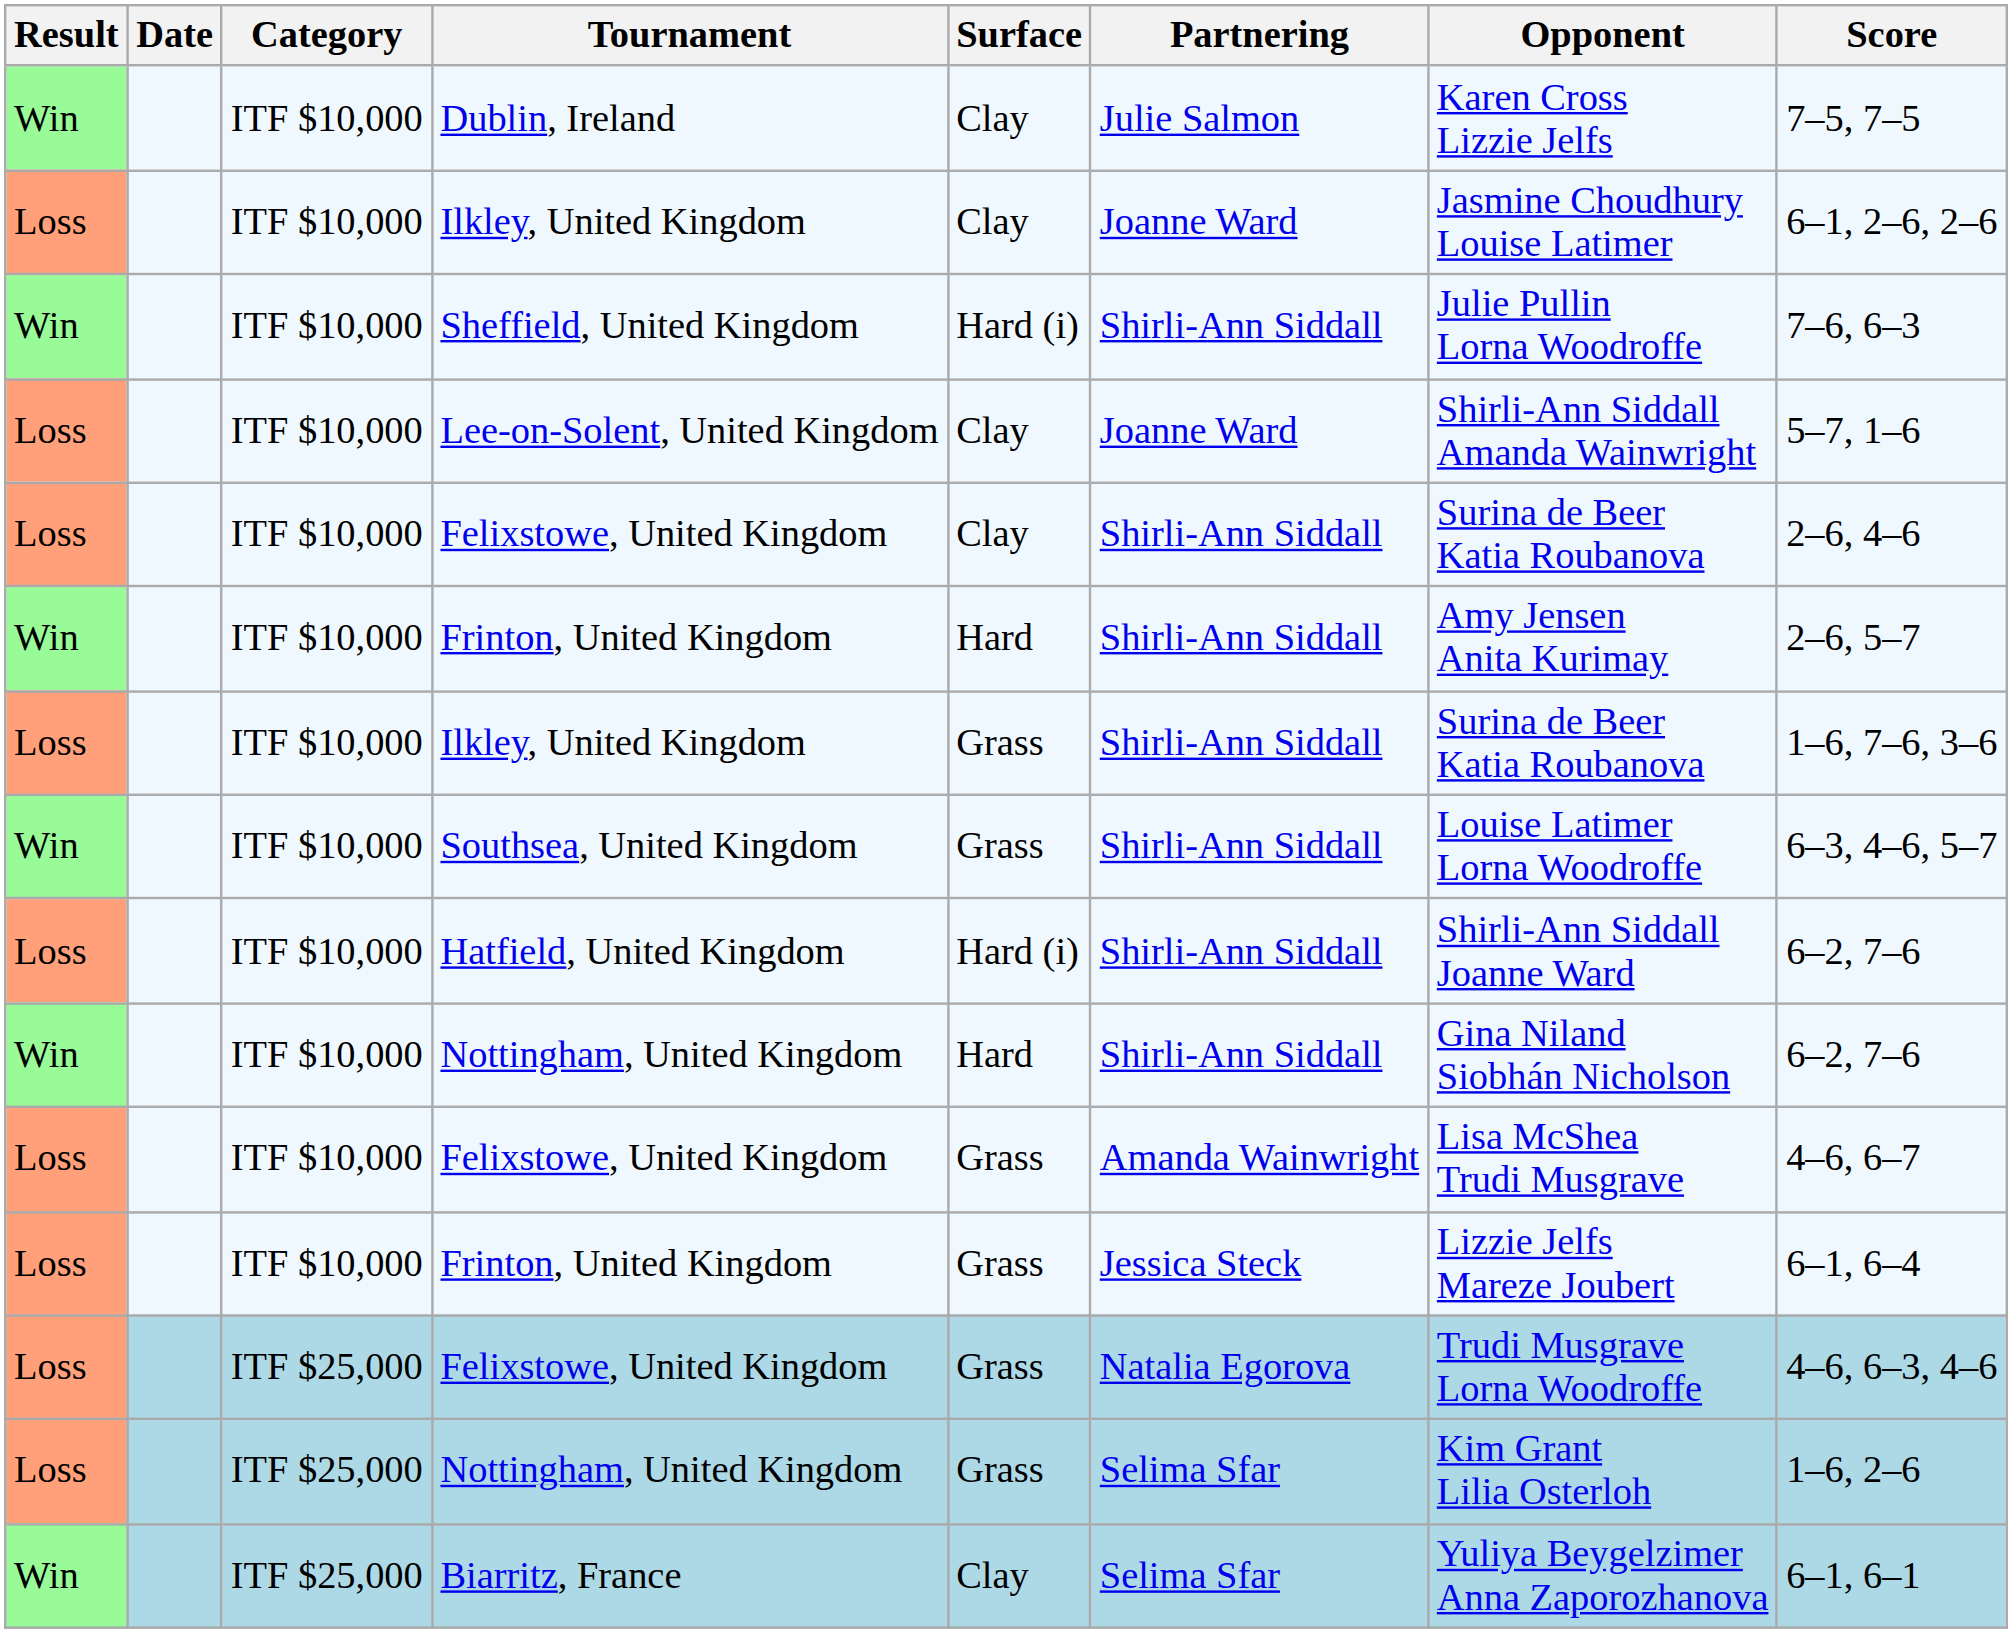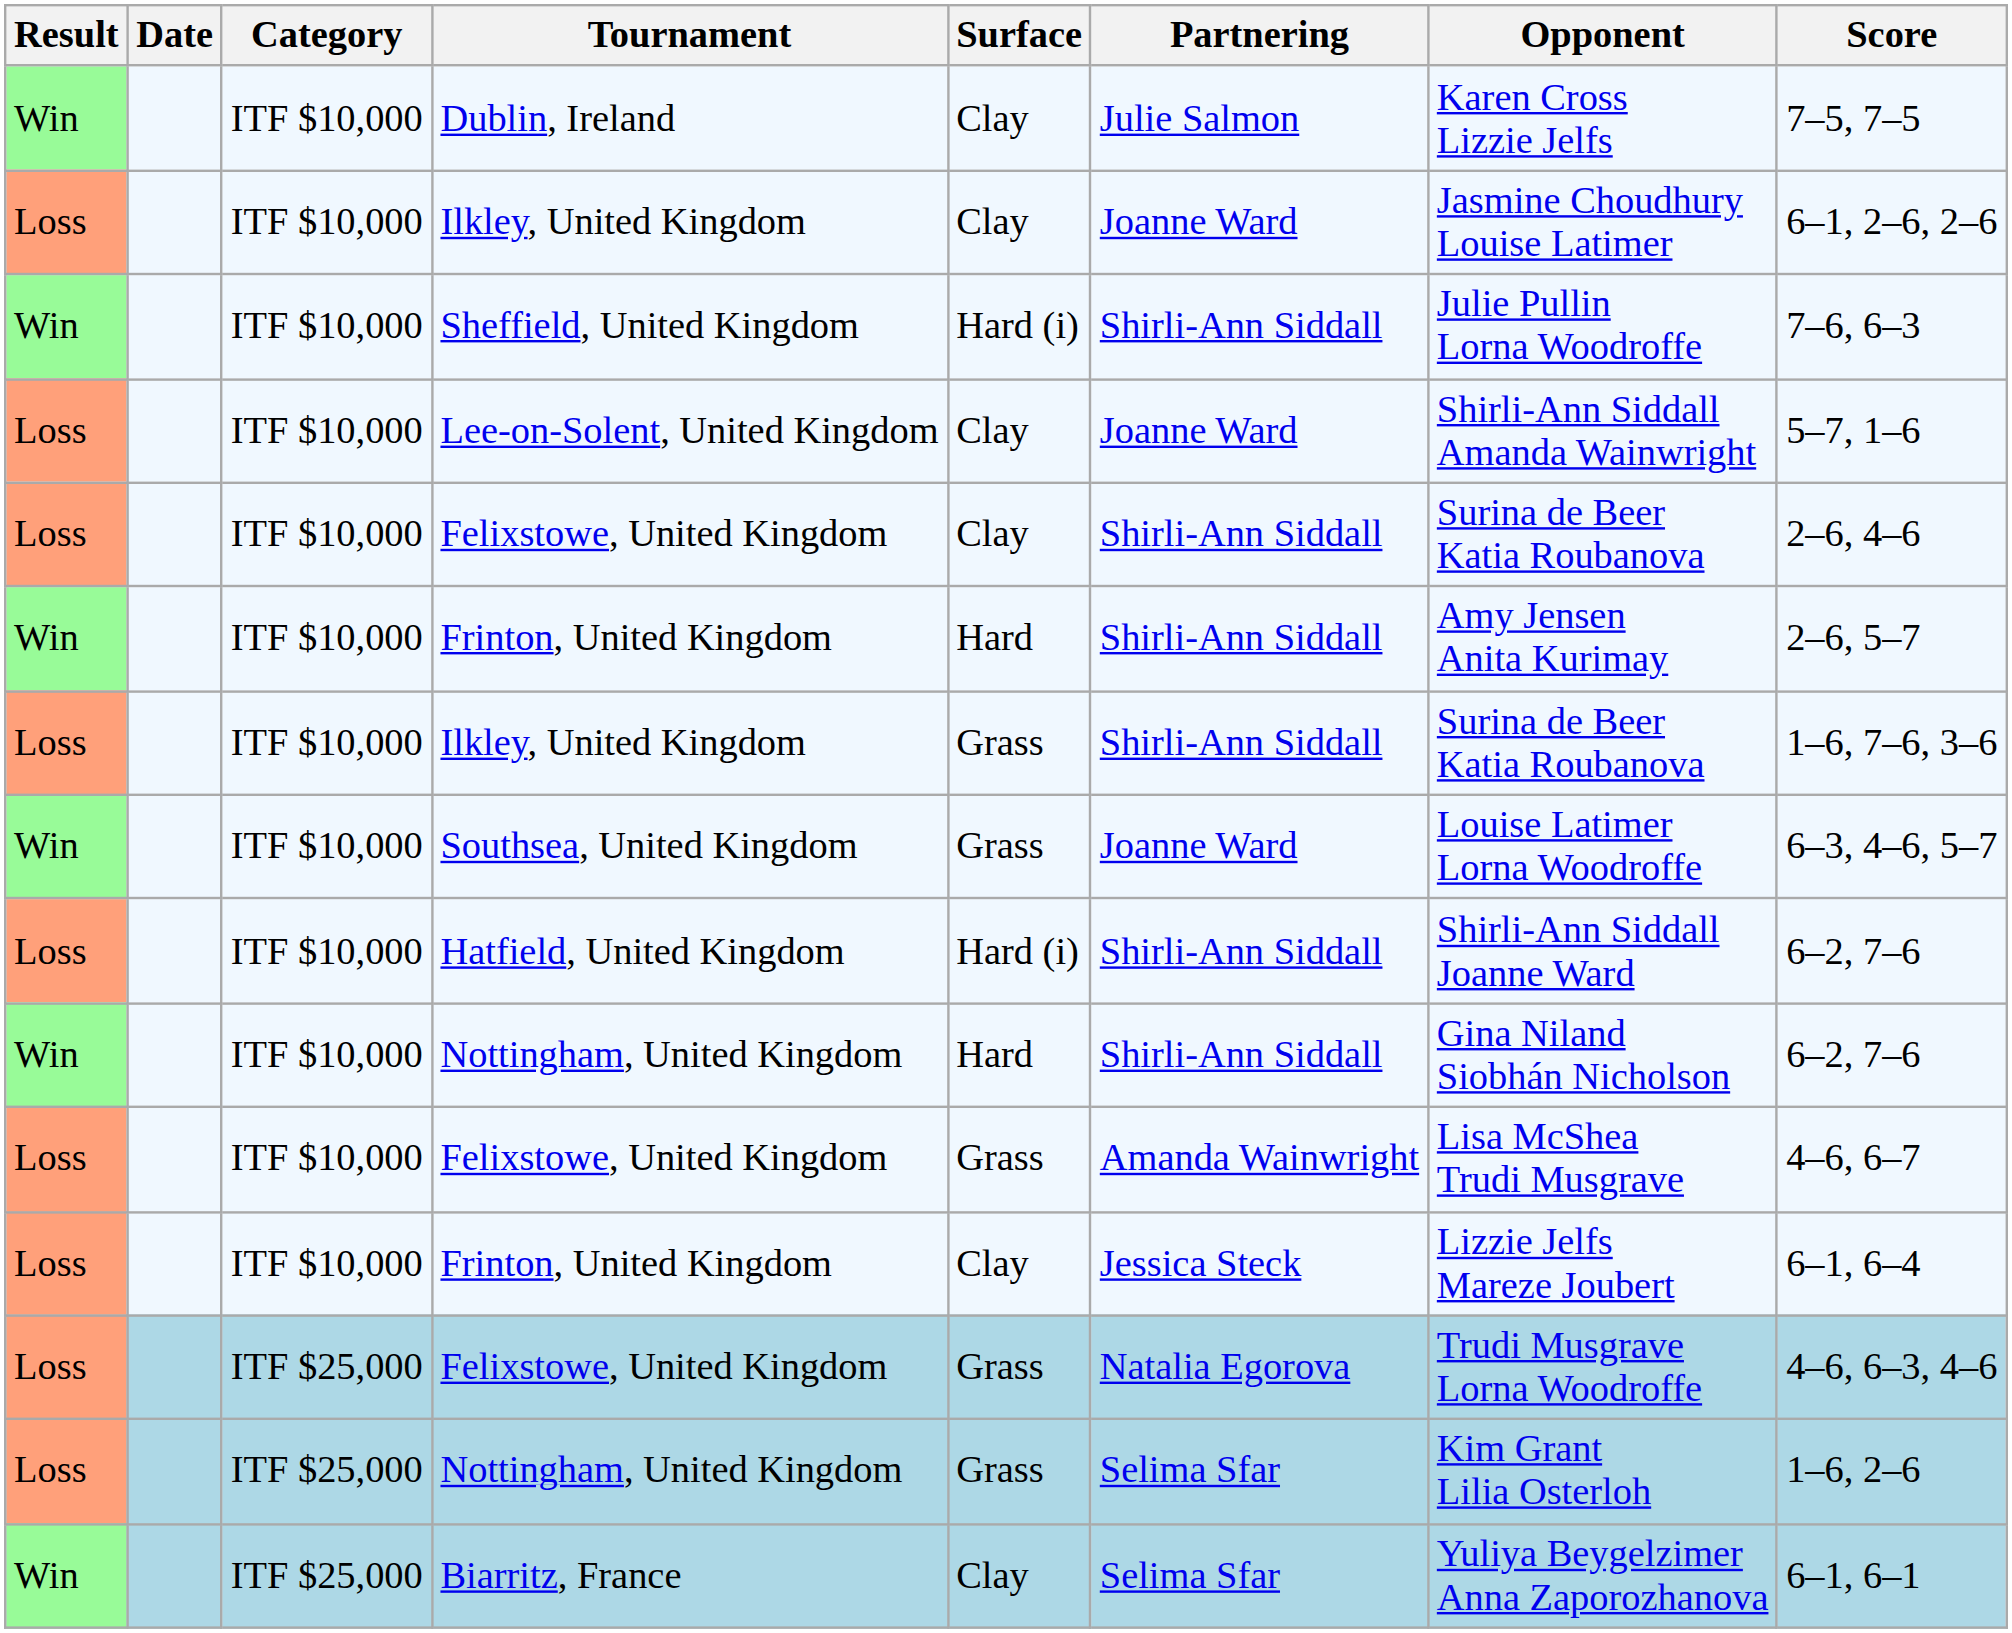Southsea, United Kingdom | Partnering: Shirli-Ann Siddall -> Joanne Ward
Loss / Frinton, United Kingdom | Surface: Grass -> Clay
